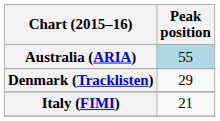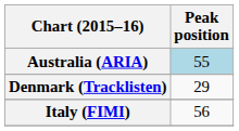Italy (FIMI) | Peak position: 21 -> 56
